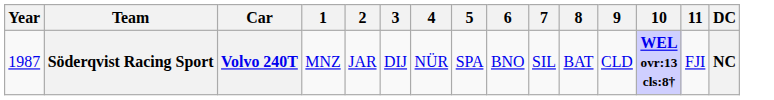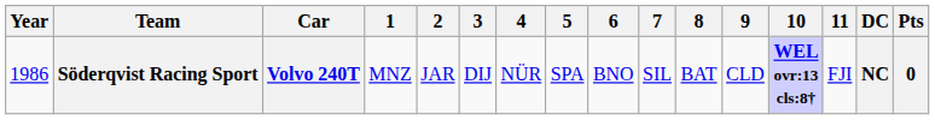+ column: Pts | 0
Söderqvist Racing Sport | Year: 1987 -> 1986
